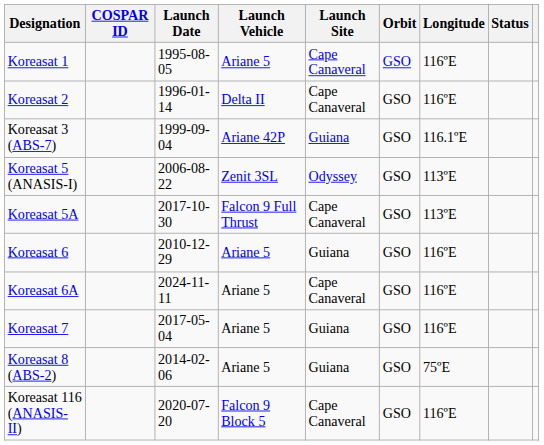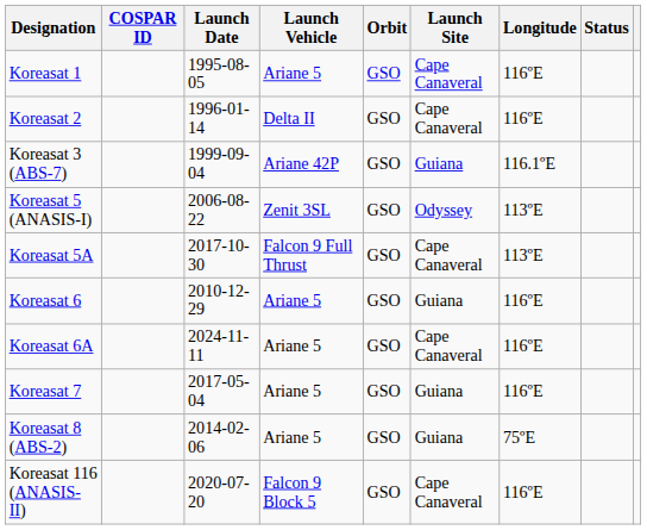columns swapped: Launch Site <-> Orbit
